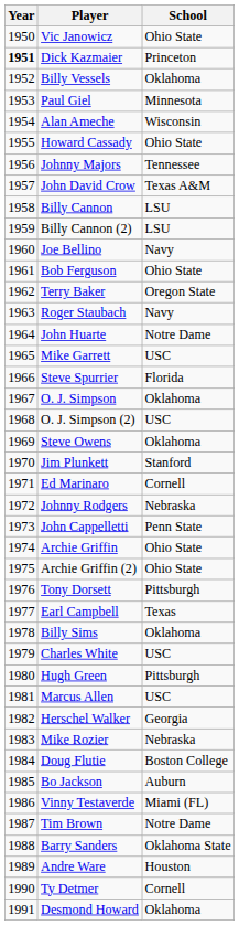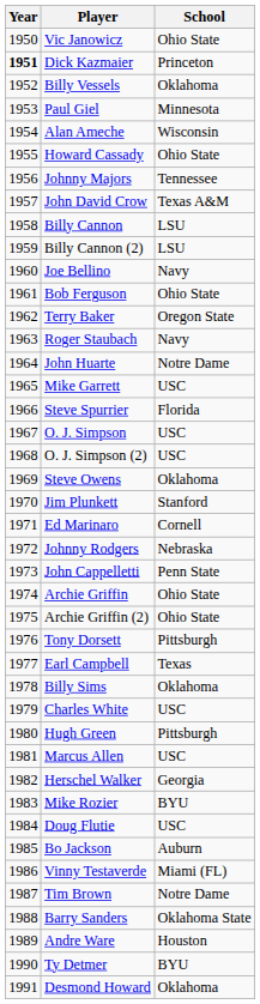O. J. Simpson | School: Oklahoma -> USC
Mike Rozier | School: Nebraska -> BYU
Doug Flutie | School: Boston College -> USC
Ty Detmer | School: Cornell -> BYU
